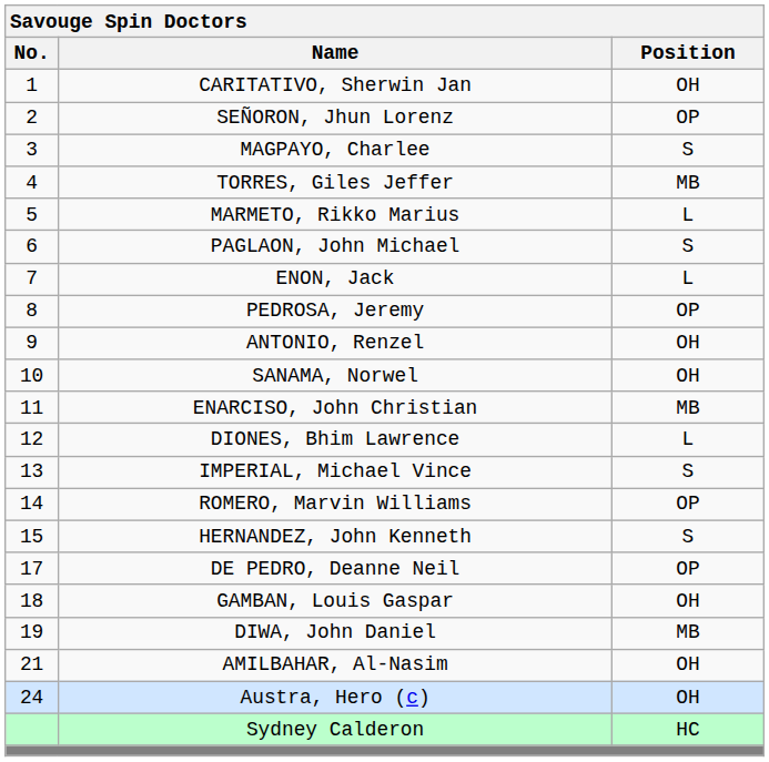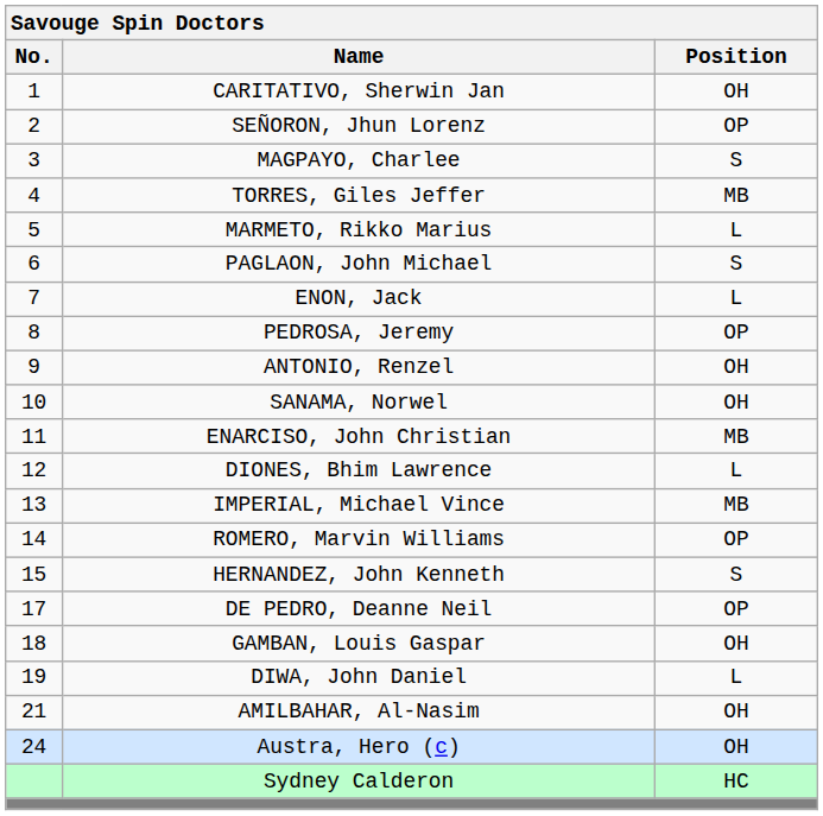IMPERIAL, Michael Vince | Position: S -> MB
DIWA, John Daniel | Position: MB -> L
